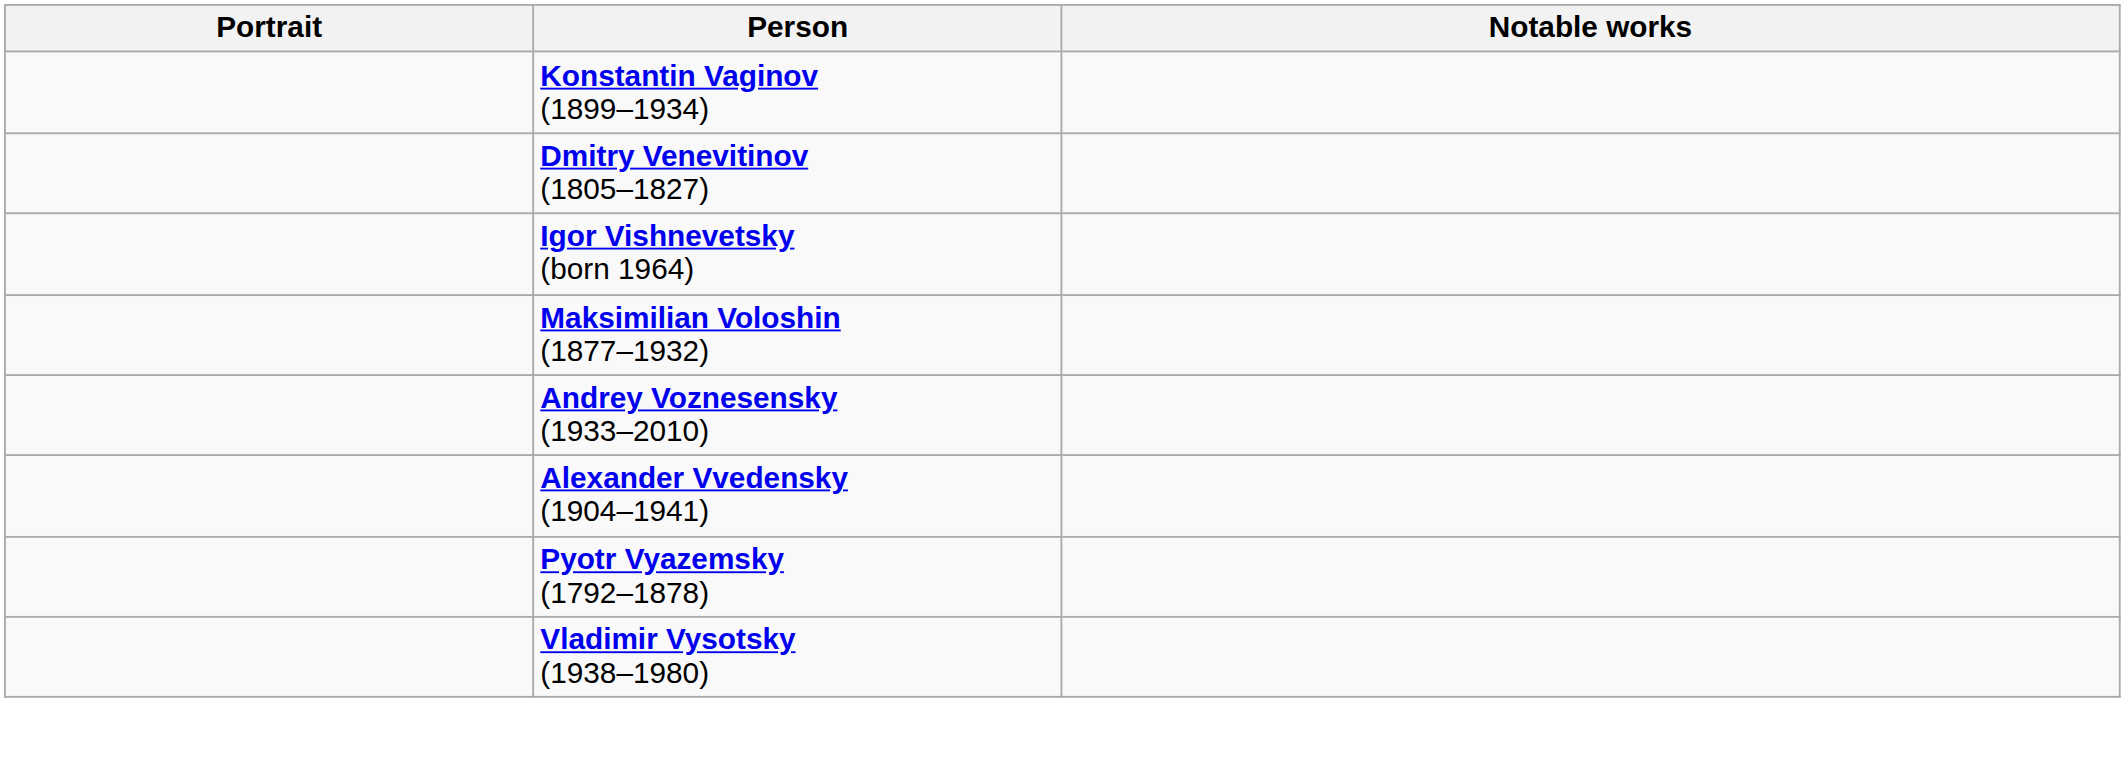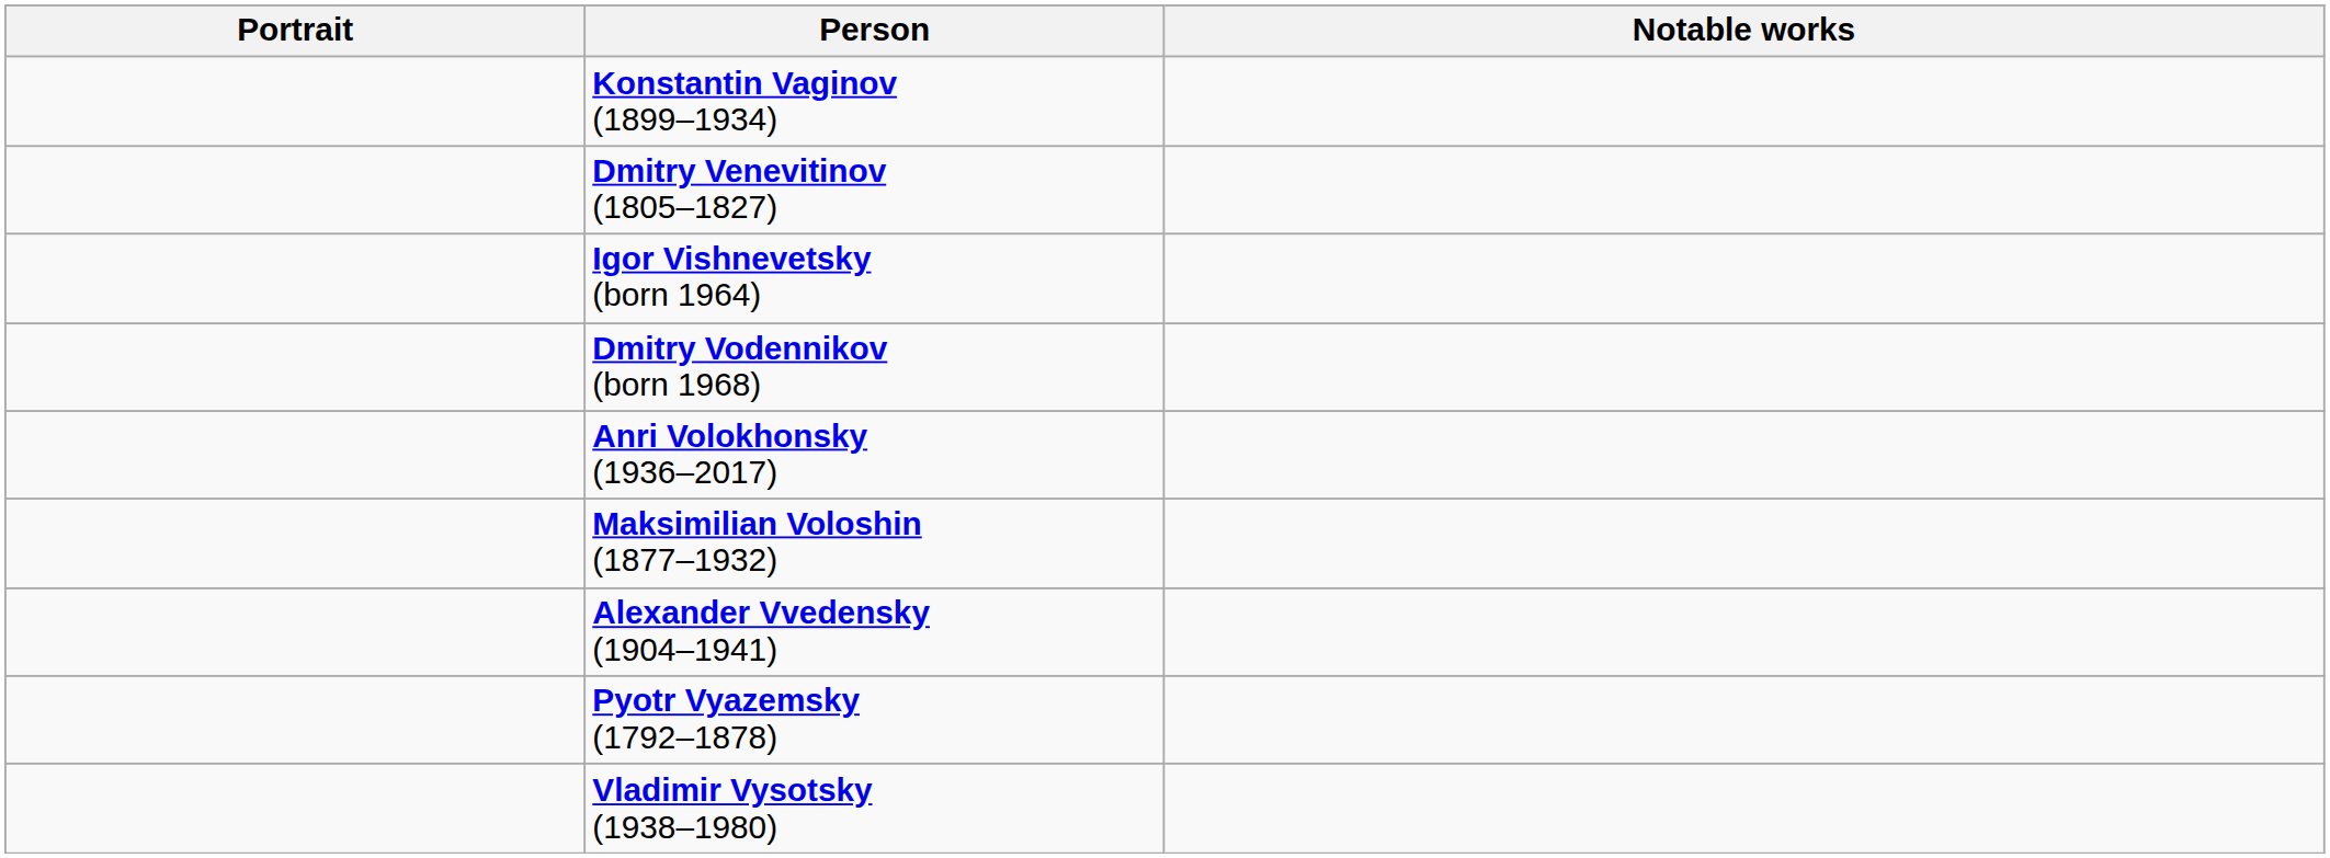+ row: Dmitry Vodennikov (born 1968)
+ row: Anri Volokhonsky (1936–2017)
- row: Andrey Voznesensky (1933–2010)
